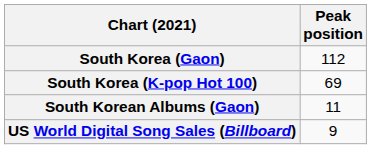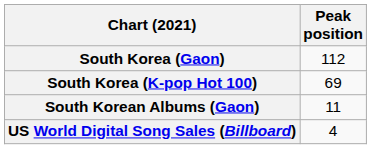US World Digital Song Sales (Billboard) | Peak position: 9 -> 4
